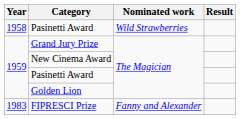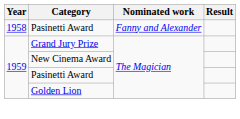1958 / Pasinetti Award | Nominated work: Wild Strawberries -> Fanny and Alexander
- row: 1983 | FIPRESCI Prize | Fanny and Alexander
